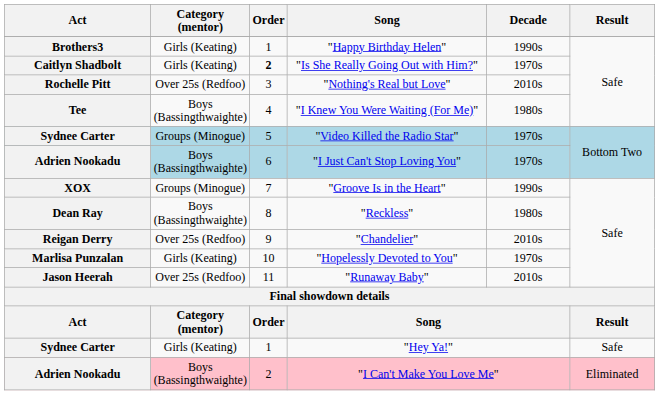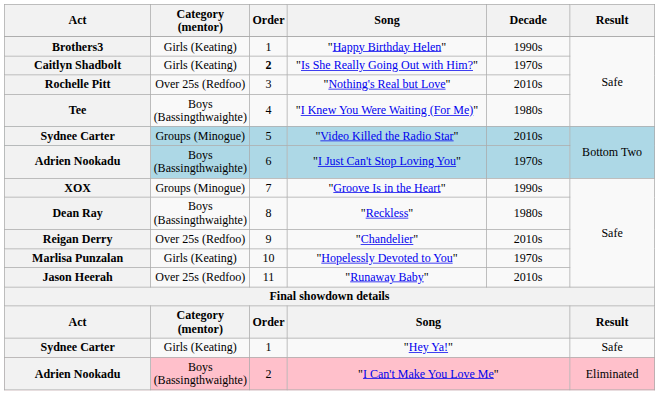"Video Killed the Radio Star" | Decade: 1970s -> 2010s
